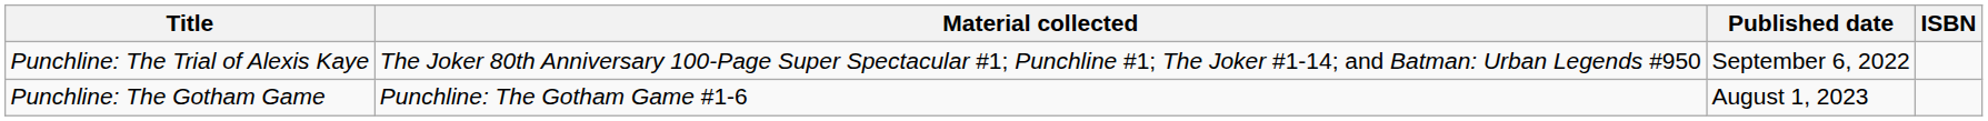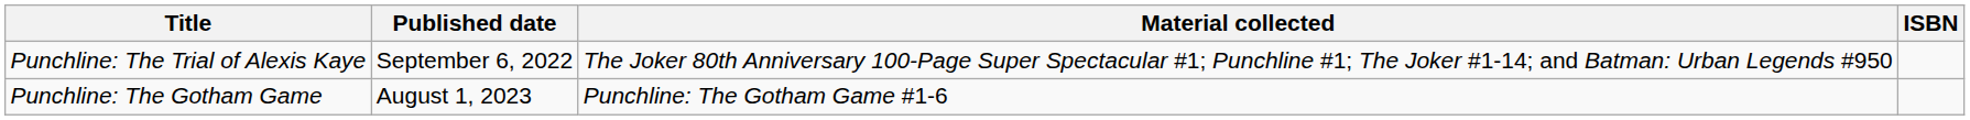columns swapped: Material collected <-> Published date
